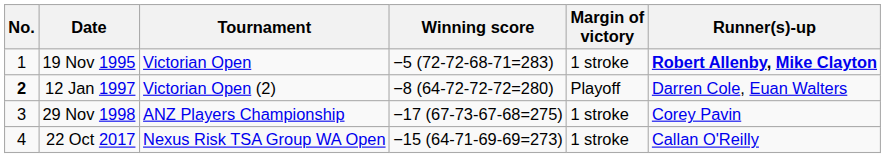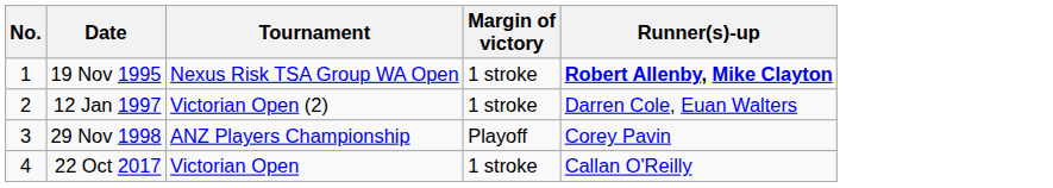- column: Winning score | −5 (72-72-68-71=283) | −8 (64-72-72-72=280) | −17 (67-73-67-68=275) | −15 (64-71-69-69=273)
19 Nov 1995 | Tournament: Victorian Open -> Nexus Risk TSA Group WA Open
12 Jan 1997 | No.: bold -> normal
12 Jan 1997 | Margin of victory: Playoff -> 1 stroke
29 Nov 1998 | Margin of victory: 1 stroke -> Playoff
22 Oct 2017 | Tournament: Nexus Risk TSA Group WA Open -> Victorian Open
